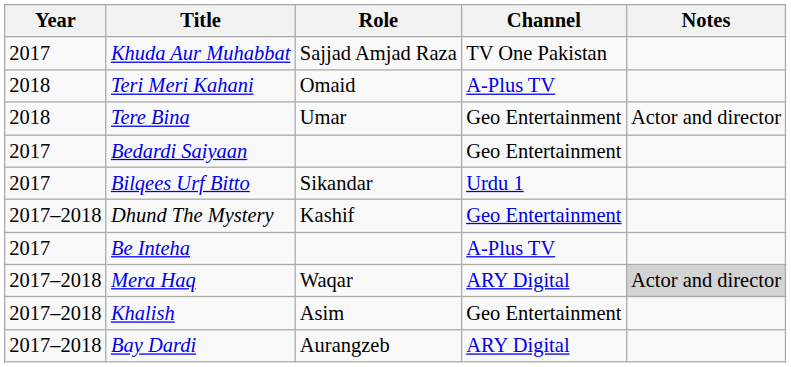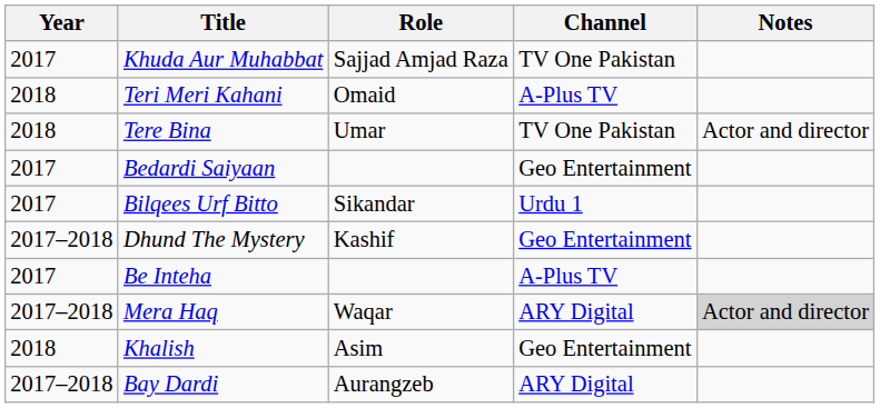Tere Bina | Channel: Geo Entertainment -> TV One Pakistan
Khalish | Year: 2017–2018 -> 2018
